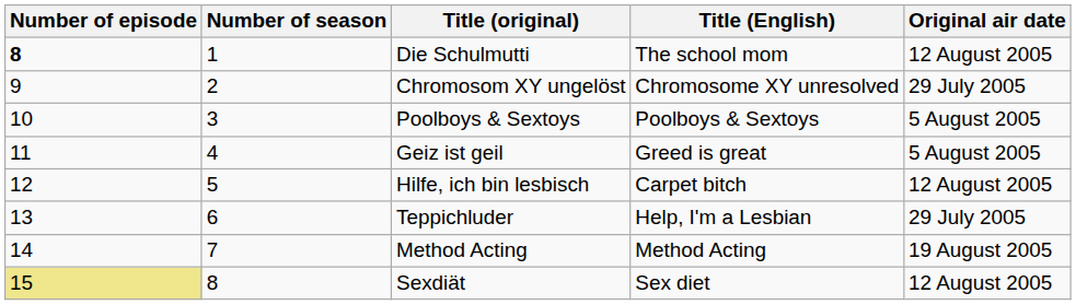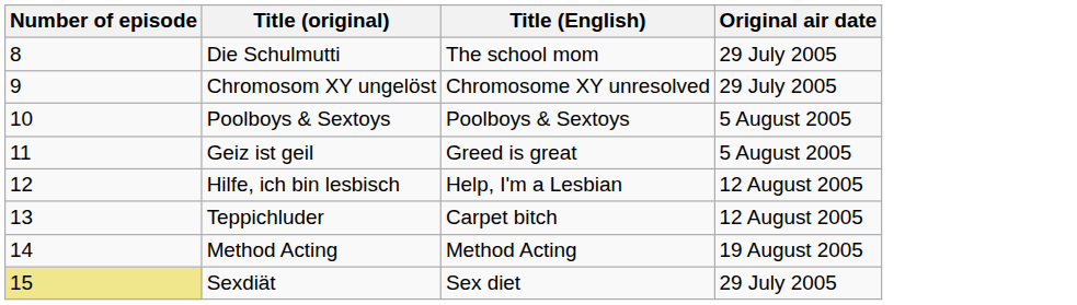- column: Number of season | 1 | 2 | 3 | 4 | 5 | 6 | 7 | 8
Die Schulmutti | Number of episode: bold -> normal
Die Schulmutti | Original air date: 12 August 2005 -> 29 July 2005
Hilfe, ich bin lesbisch | Title (English): Carpet bitch -> Help, I'm a Lesbian
Teppichluder | Title (English): Help, I'm a Lesbian -> Carpet bitch
Teppichluder | Original air date: 29 July 2005 -> 12 August 2005
Sexdiät | Original air date: 12 August 2005 -> 29 July 2005
